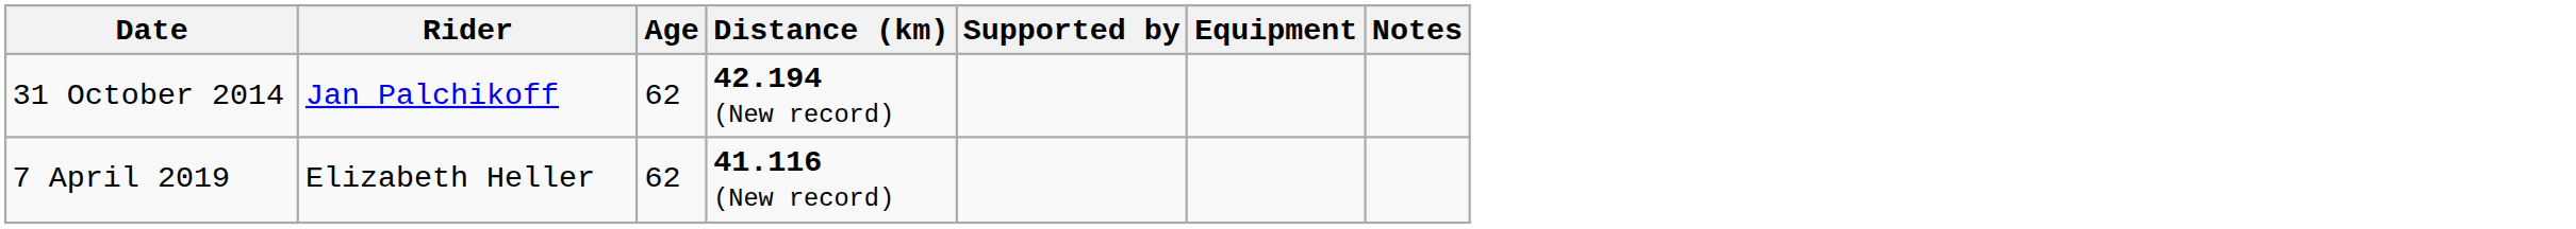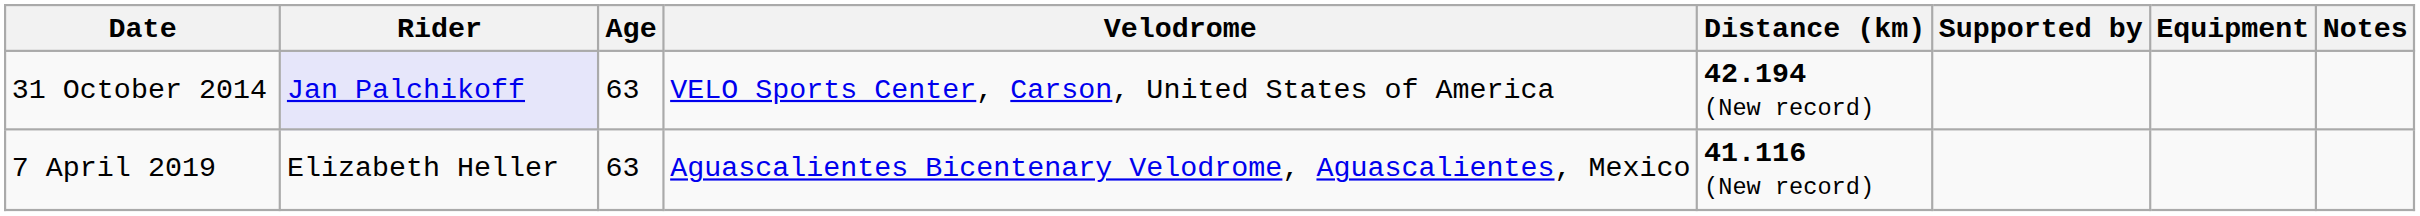+ column: Velodrome | VELO Sports Center, Carson, United States of America | Aguascalientes Bicentenary Velodrome, Aguascalientes, Mexico
31 October 2014 | Rider: no background -> lavender background
31 October 2014 | Age: 62 -> 63
7 April 2019 | Age: 62 -> 63
